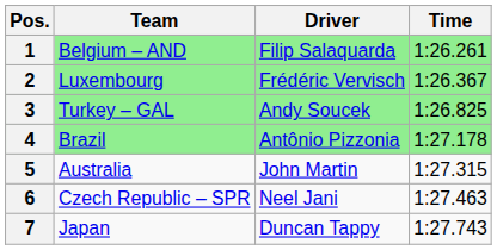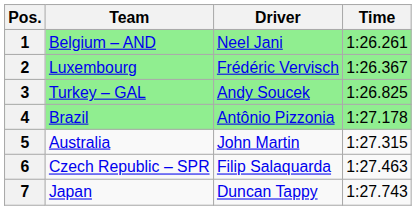1 | Driver: Filip Salaquarda -> Neel Jani
6 | Driver: Neel Jani -> Filip Salaquarda
